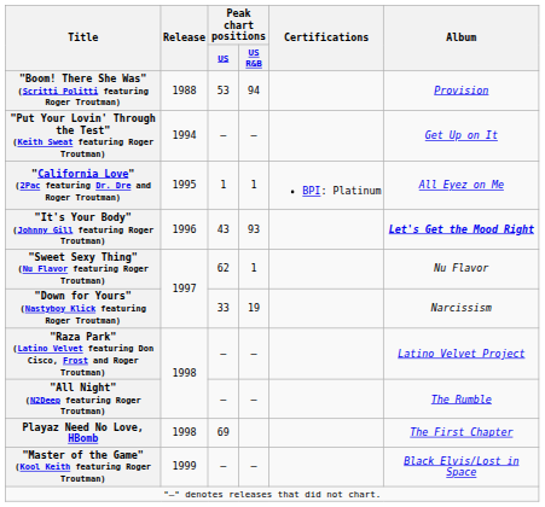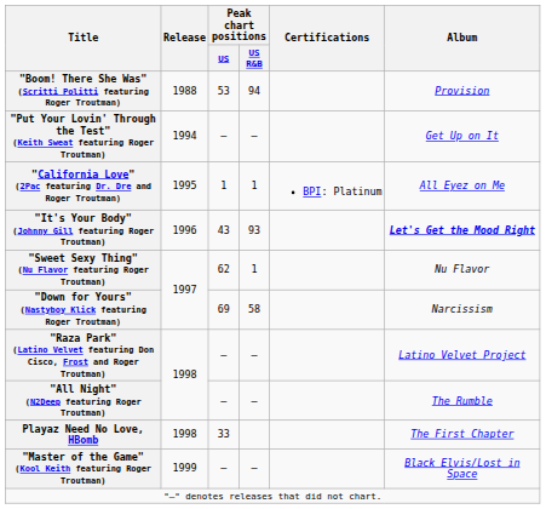"Down for Yours" (Nastyboy Klick featuring Roger Troutman) | Peak chart positions / US: 33 -> 69
"Down for Yours" (Nastyboy Klick featuring Roger Troutman) | Peak chart positions / US R&B: 19 -> 58
Playaz Need No Love, HBomb | Peak chart positions / US: 69 -> 33
